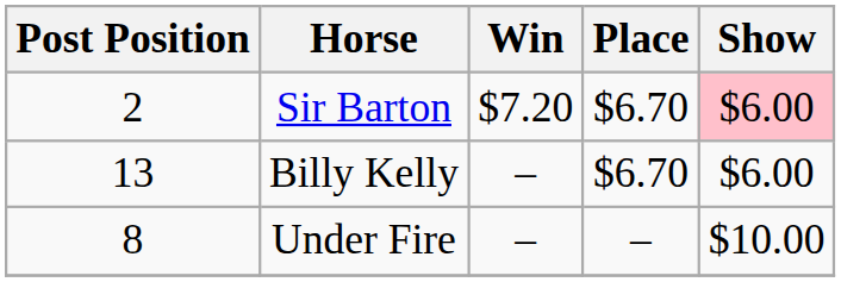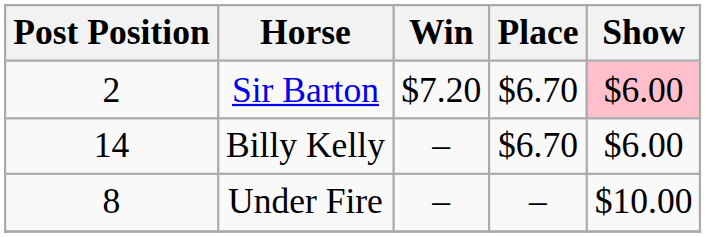Billy Kelly | Post Position: 13 -> 14
